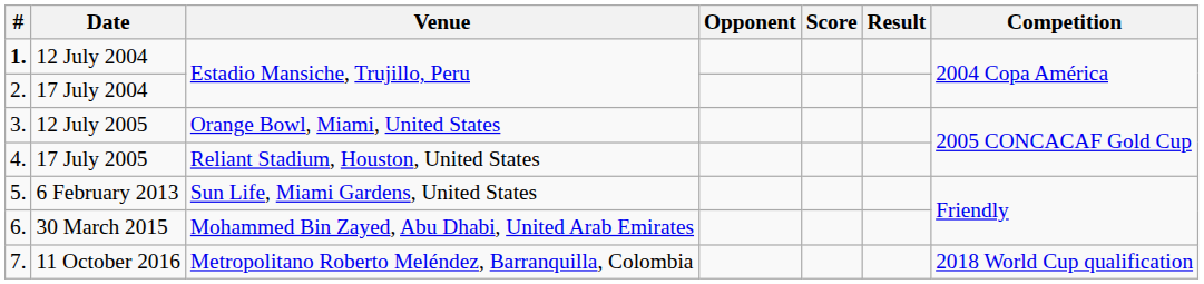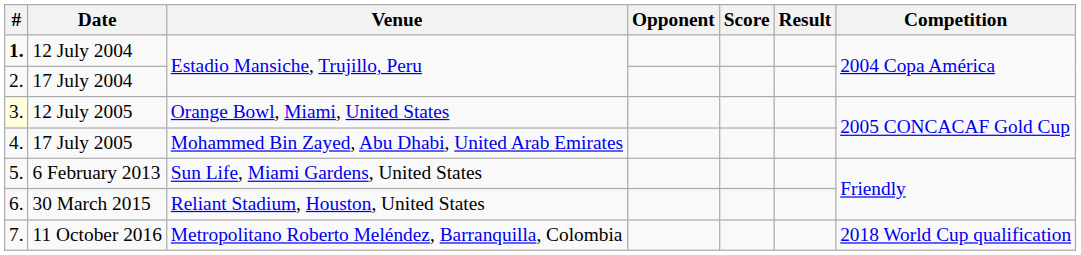12 July 2005 | #: no background -> lightyellow background
17 July 2005 | Venue: Reliant Stadium, Houston, United States -> Mohammed Bin Zayed, Abu Dhabi, United Arab Emirates
30 March 2015 | Venue: Mohammed Bin Zayed, Abu Dhabi, United Arab Emirates -> Reliant Stadium, Houston, United States
